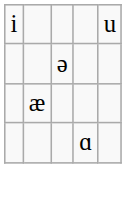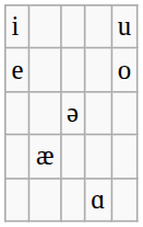+ row: e | o
